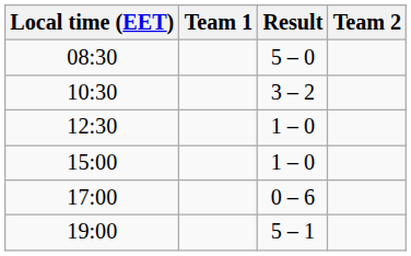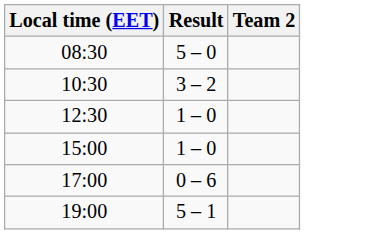- column: Team 1
